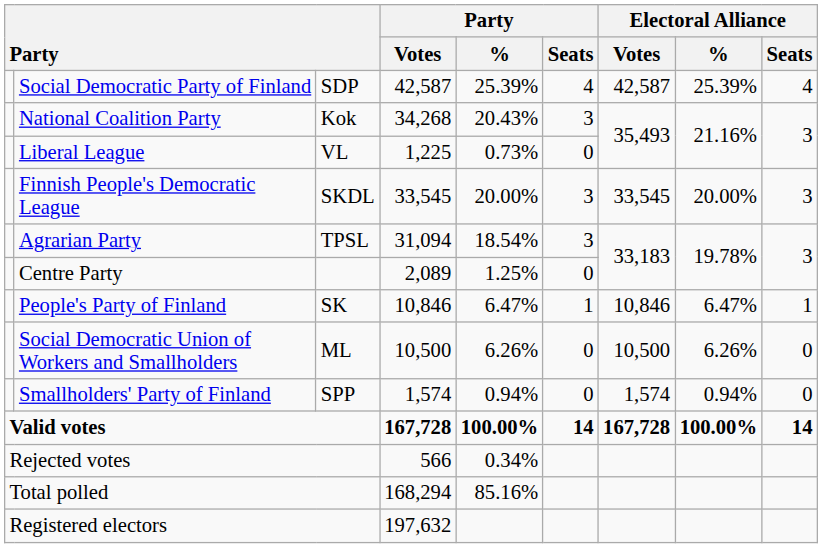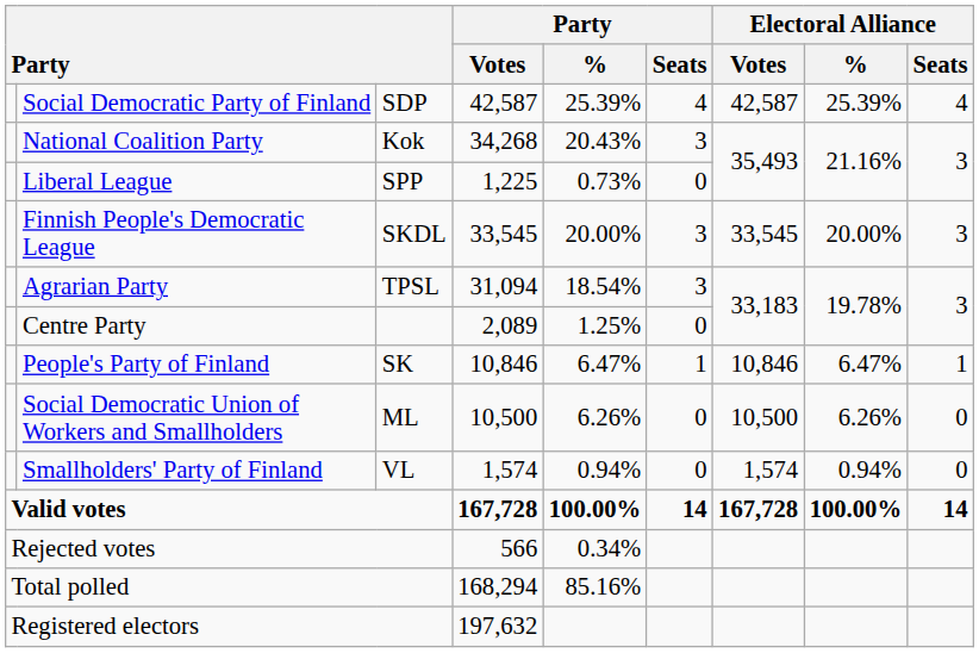Liberal League | column 3: VL -> SPP
Smallholders' Party of Finland | column 3: SPP -> VL
